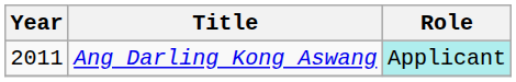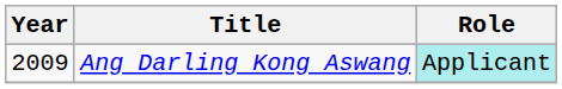Ang Darling Kong Aswang | Year: 2011 -> 2009
